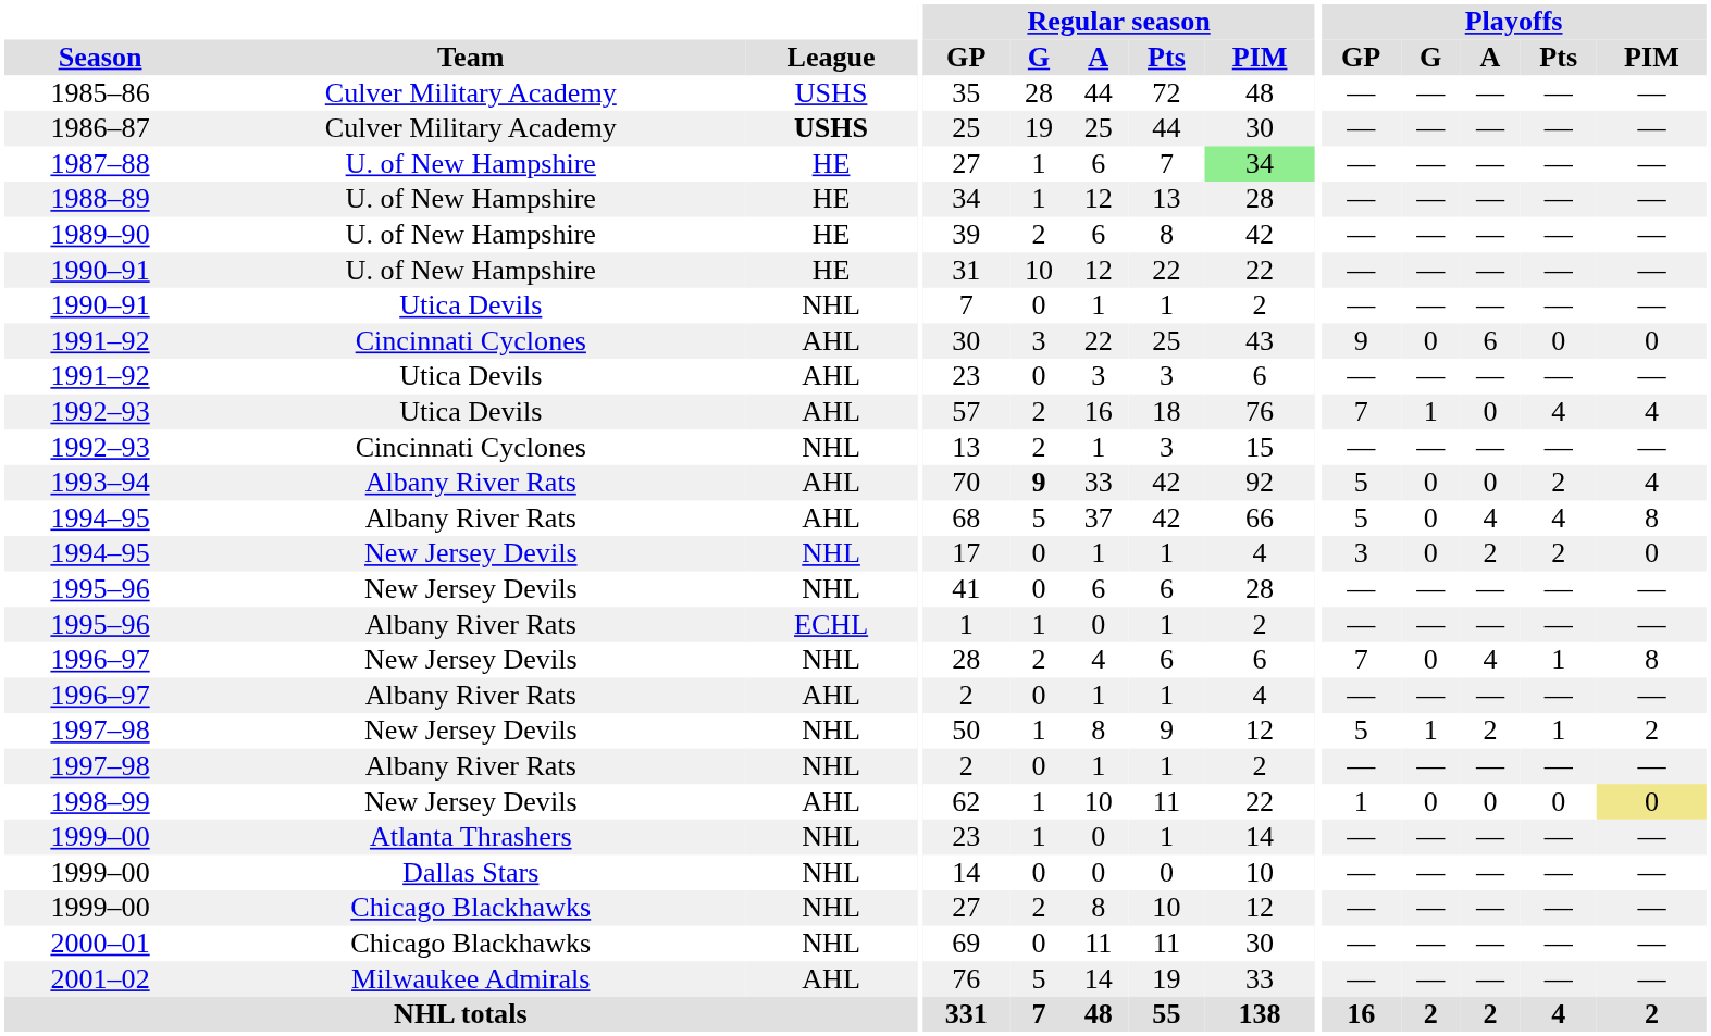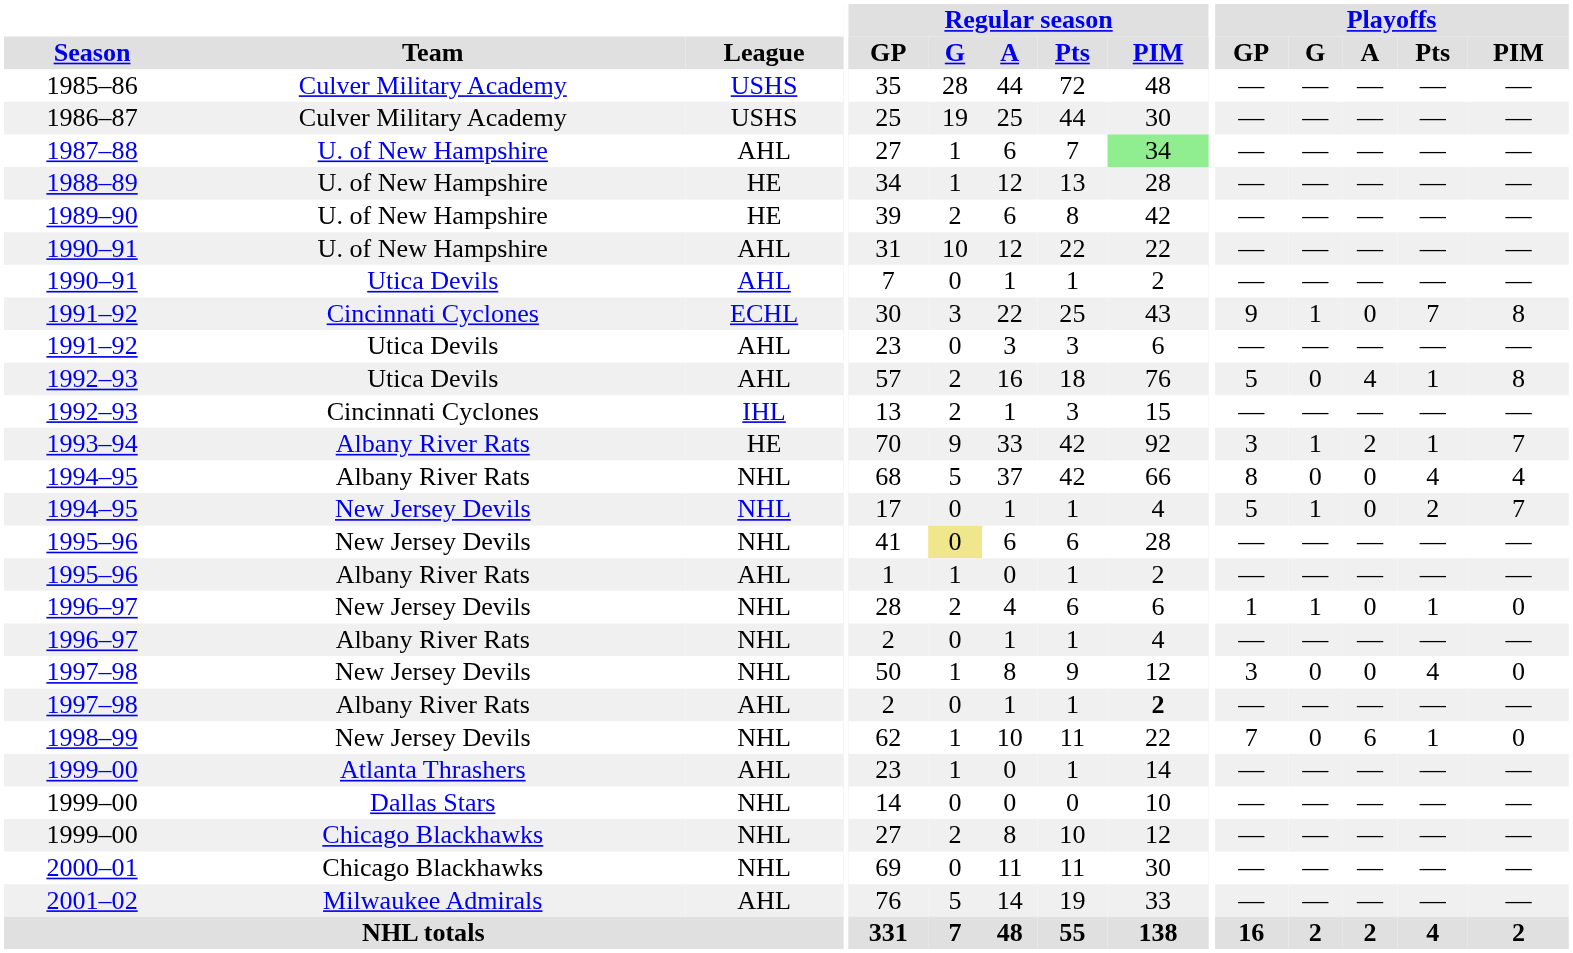1986–87 | League: bold -> normal
1987–88 | League: HE -> AHL
1990–91 / U. of New Hampshire | League: HE -> AHL
1990–91 / Utica Devils | League: NHL -> AHL
1991–92 / Cincinnati Cyclones | League: AHL -> ECHL
1991–92 / Cincinnati Cyclones | Playoffs / G: 0 -> 1
1991–92 / Cincinnati Cyclones | Playoffs / A: 6 -> 0
1991–92 / Cincinnati Cyclones | Playoffs / Pts: 0 -> 7
1991–92 / Cincinnati Cyclones | Playoffs / PIM: 0 -> 8
1992–93 / Utica Devils | Playoffs / GP: 7 -> 5
1992–93 / Utica Devils | Playoffs / G: 1 -> 0
1992–93 / Utica Devils | Playoffs / A: 0 -> 4
1992–93 / Utica Devils | Playoffs / Pts: 4 -> 1
1992–93 / Utica Devils | Playoffs / PIM: 4 -> 8
1992–93 / Cincinnati Cyclones | League: NHL -> IHL
1993–94 | League: AHL -> HE
1993–94 | Regular season / G: bold -> normal
1993–94 | Playoffs / GP: 5 -> 3
1993–94 | Playoffs / G: 0 -> 1
1993–94 | Playoffs / A: 0 -> 2
1993–94 | Playoffs / Pts: 2 -> 1
1993–94 | Playoffs / PIM: 4 -> 7
1994–95 / Albany River Rats | League: AHL -> NHL
1994–95 / Albany River Rats | Playoffs / GP: 5 -> 8
1994–95 / Albany River Rats | Playoffs / A: 4 -> 0
1994–95 / Albany River Rats | Playoffs / PIM: 8 -> 4
1994–95 / New Jersey Devils | Playoffs / GP: 3 -> 5
1994–95 / New Jersey Devils | Playoffs / G: 0 -> 1
1994–95 / New Jersey Devils | Playoffs / A: 2 -> 0
1994–95 / New Jersey Devils | Playoffs / PIM: 0 -> 7
1995–96 / New Jersey Devils | Regular season / G: no background -> khaki background
1995–96 / Albany River Rats | League: ECHL -> AHL
1996–97 / New Jersey Devils | Playoffs / GP: 7 -> 1
1996–97 / New Jersey Devils | Playoffs / G: 0 -> 1
1996–97 / New Jersey Devils | Playoffs / A: 4 -> 0
1996–97 / New Jersey Devils | Playoffs / PIM: 8 -> 0
1996–97 / Albany River Rats | League: AHL -> NHL
1997–98 / New Jersey Devils | Playoffs / GP: 5 -> 3
1997–98 / New Jersey Devils | Playoffs / G: 1 -> 0
1997–98 / New Jersey Devils | Playoffs / A: 2 -> 0
1997–98 / New Jersey Devils | Playoffs / Pts: 1 -> 4
1997–98 / New Jersey Devils | Playoffs / PIM: 2 -> 0
1997–98 / Albany River Rats | League: NHL -> AHL
1997–98 / Albany River Rats | Regular season / PIM: normal -> bold
1998–99 | League: AHL -> NHL
1998–99 | Playoffs / GP: 1 -> 7
1998–99 | Playoffs / A: 0 -> 6
1998–99 | Playoffs / Pts: 0 -> 1
1998–99 | Playoffs / PIM: khaki background -> no background
1999–00 / Atlanta Thrashers | League: NHL -> AHL
